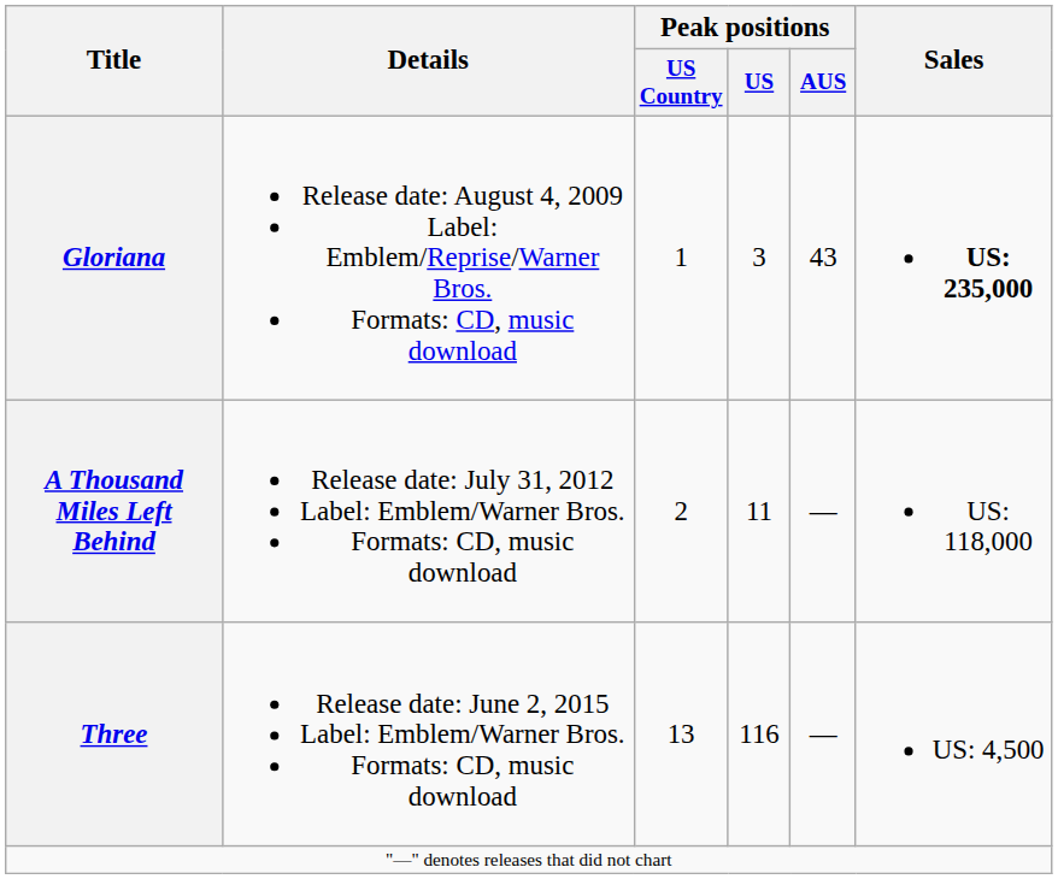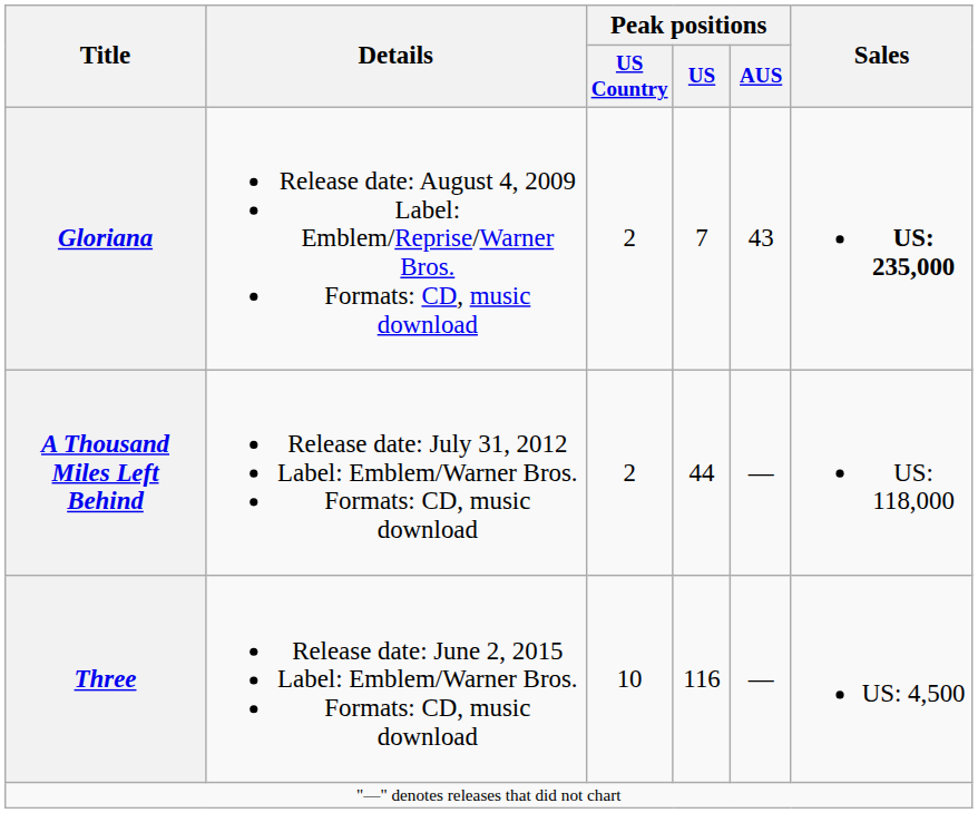Gloriana | Peak positions / US Country: 1 -> 2
Gloriana | Peak positions / US: 3 -> 7
A Thousand Miles Left Behind | Peak positions / US: 11 -> 44
Three | Peak positions / US Country: 13 -> 10
